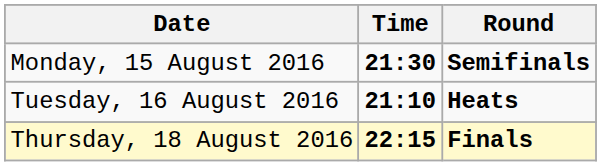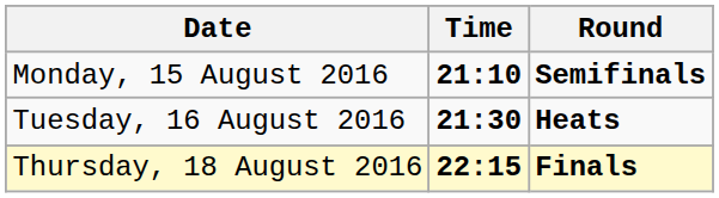Monday, 15 August 2016 | Time: 21:30 -> 21:10
Tuesday, 16 August 2016 | Time: 21:10 -> 21:30
